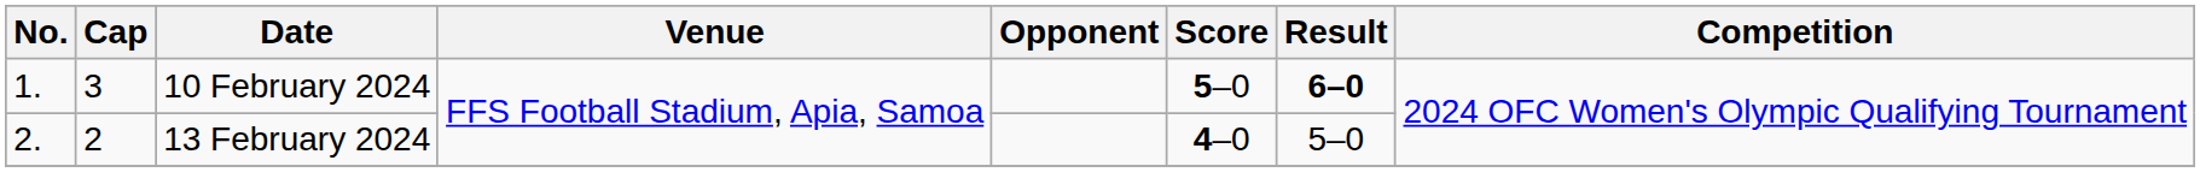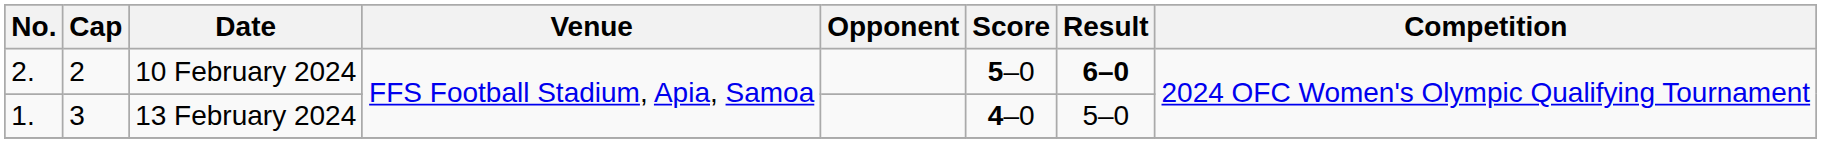10 February 2024 | No.: 1. -> 2.
10 February 2024 | Cap: 3 -> 2
13 February 2024 | No.: 2. -> 1.
13 February 2024 | Cap: 2 -> 3
